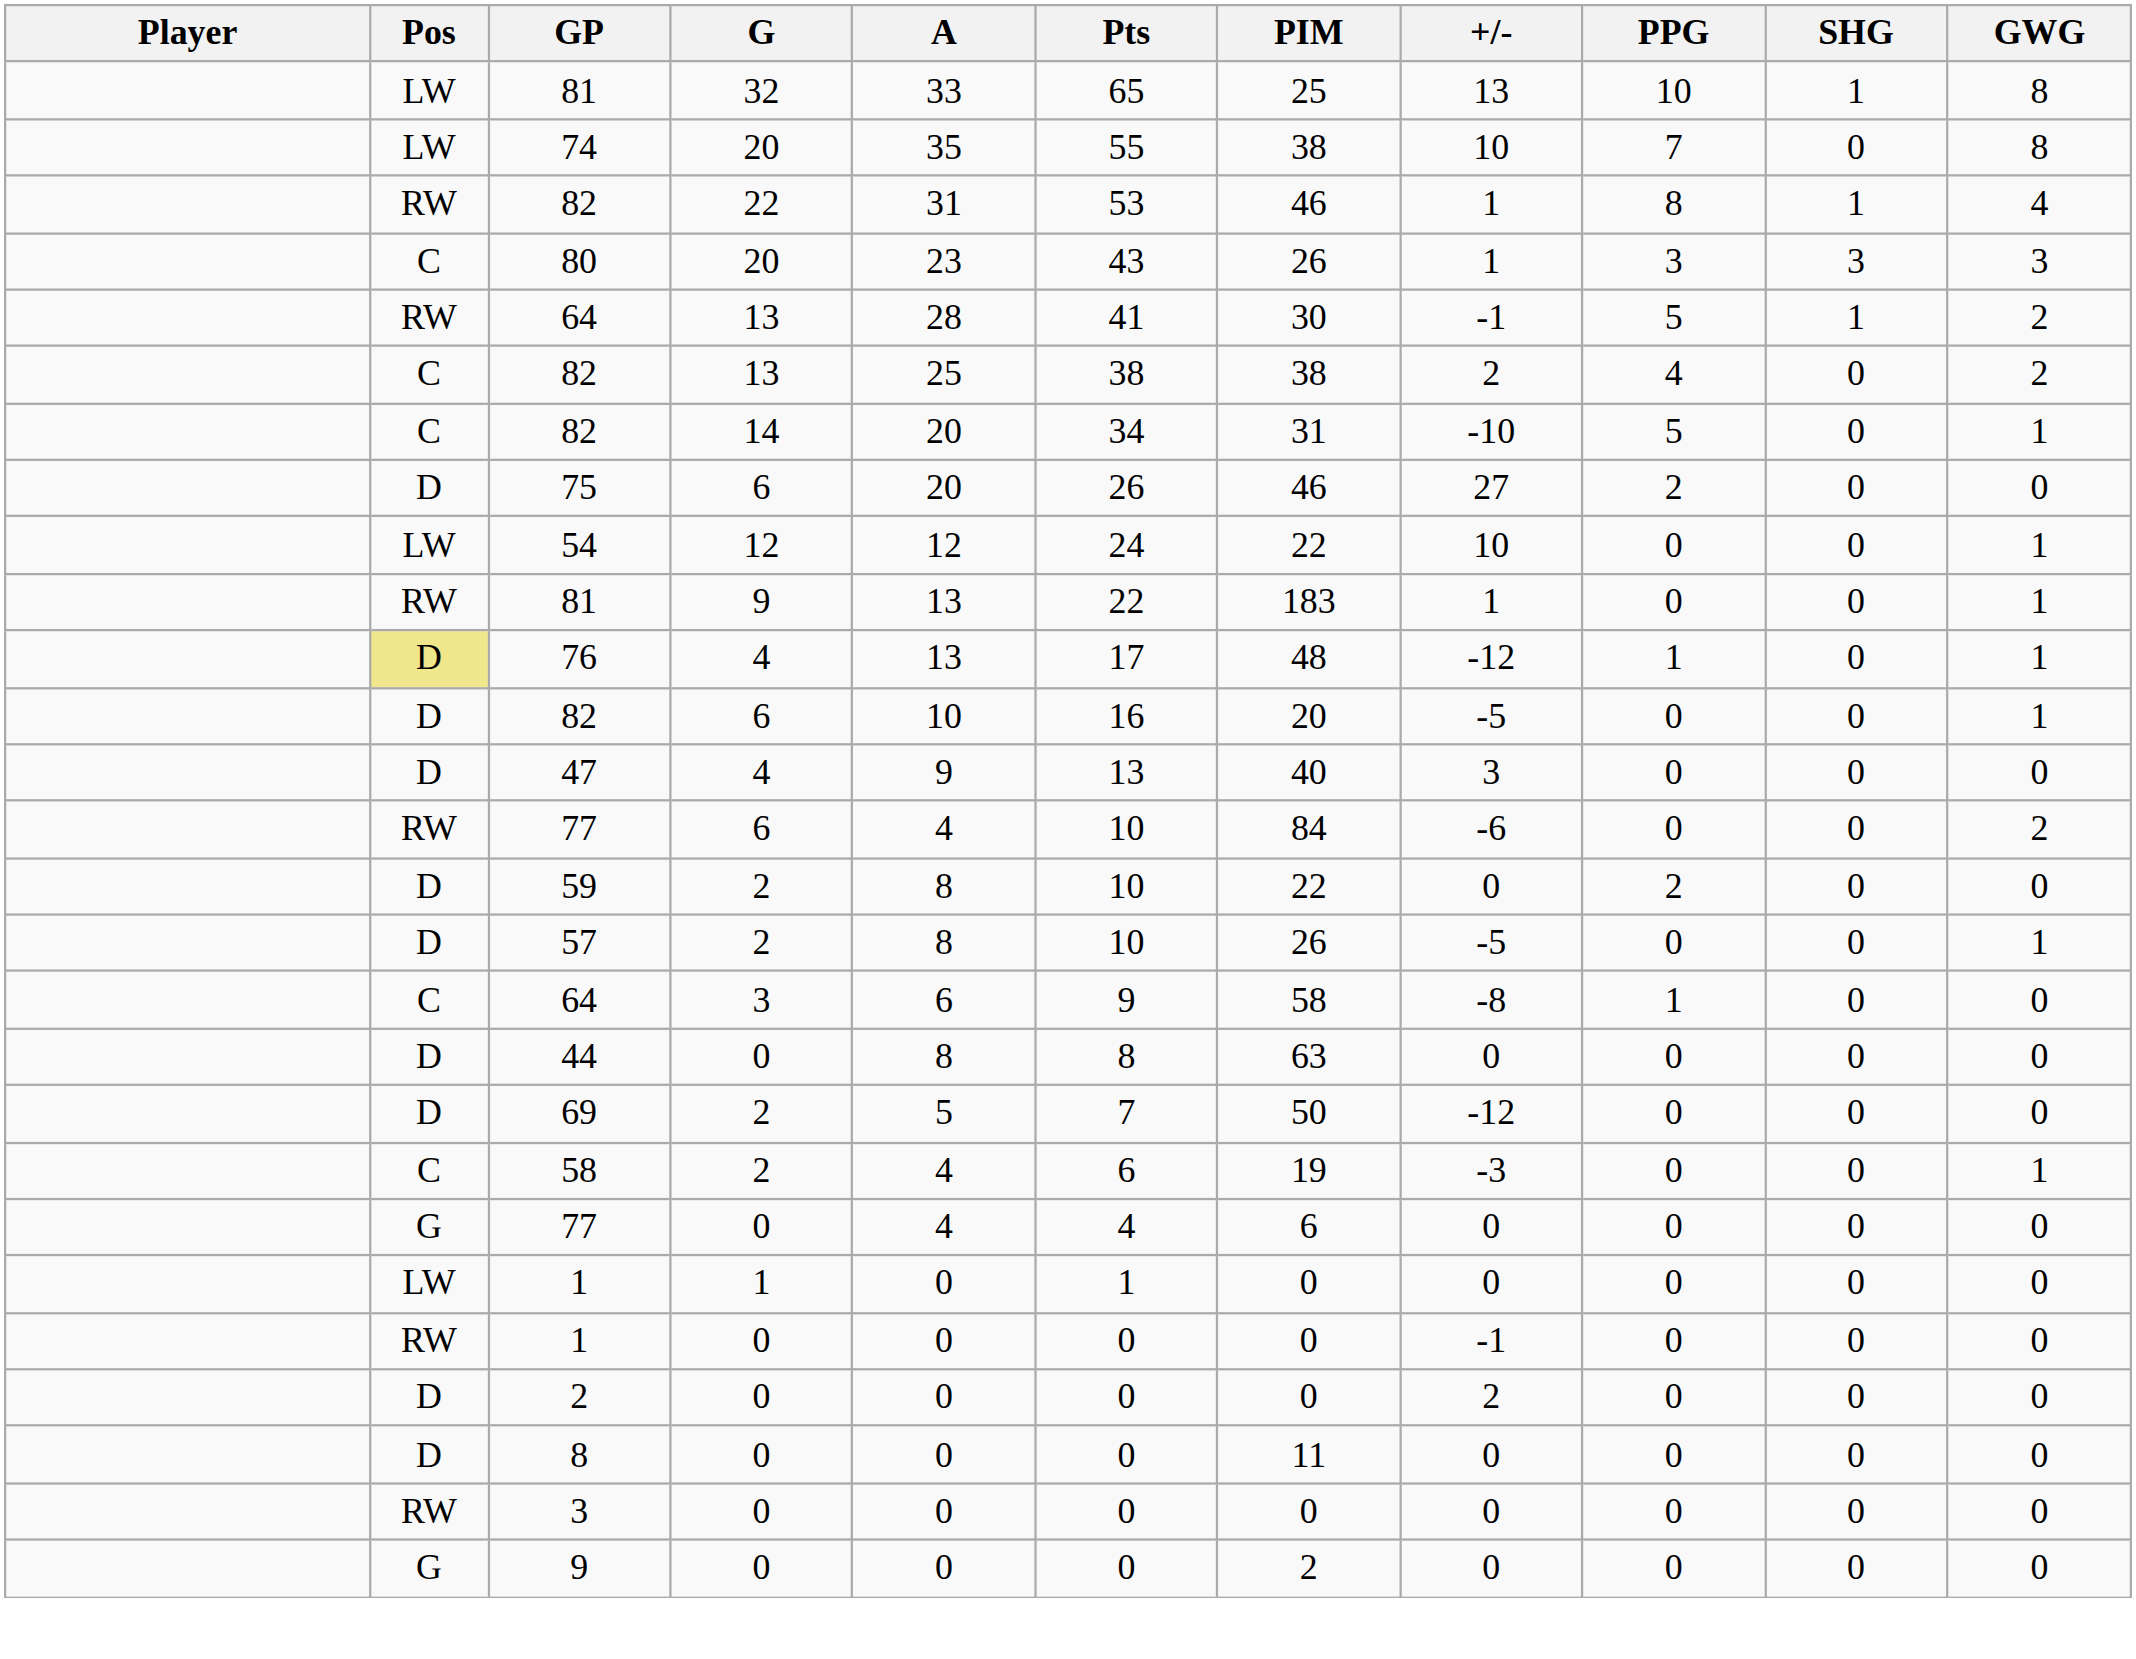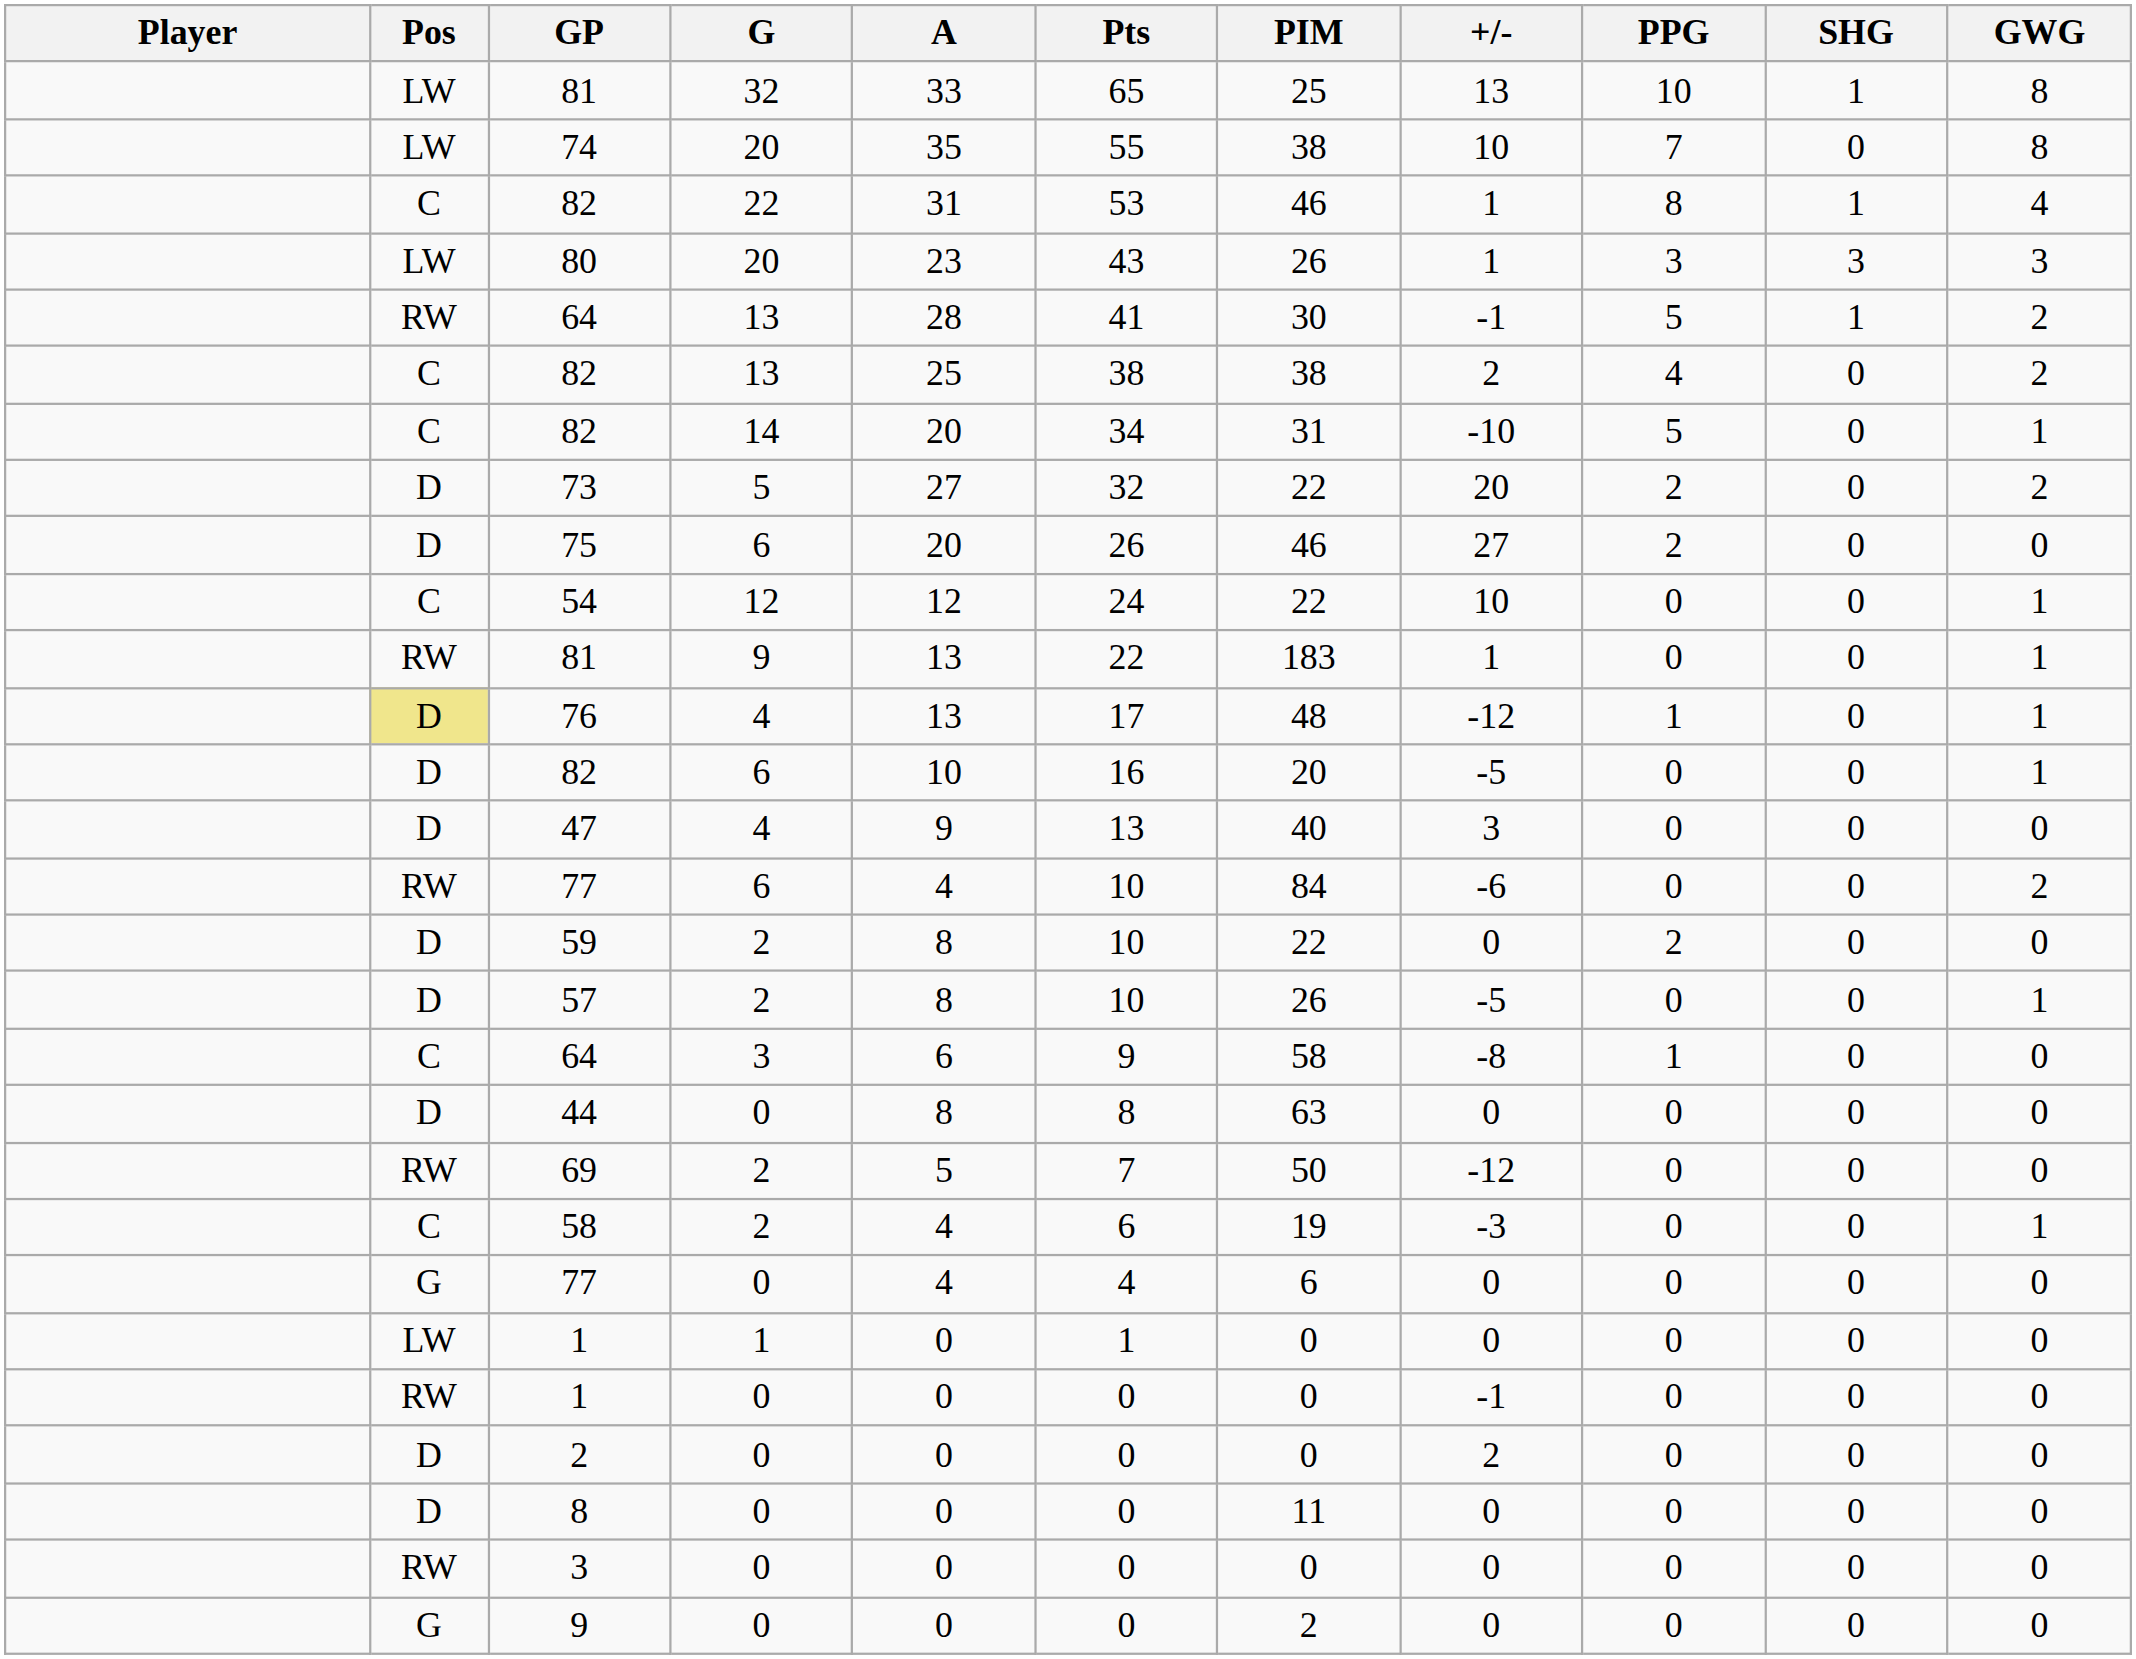82 / 22 | Pos: RW -> C
80 | Pos: C -> LW
+ row: D | 73 | 5 | 27 | 32 | 22 | 20 | 2 | 0 | 2
54 | Pos: LW -> C
69 | Pos: D -> RW
